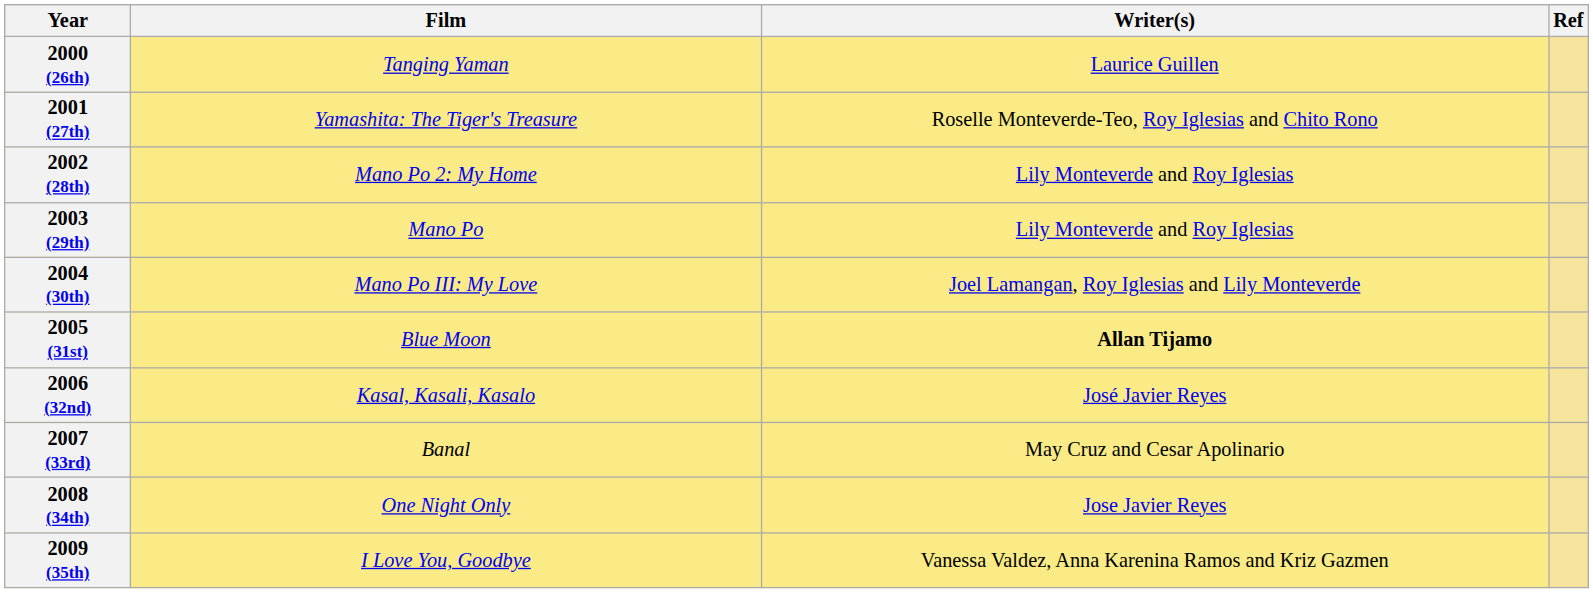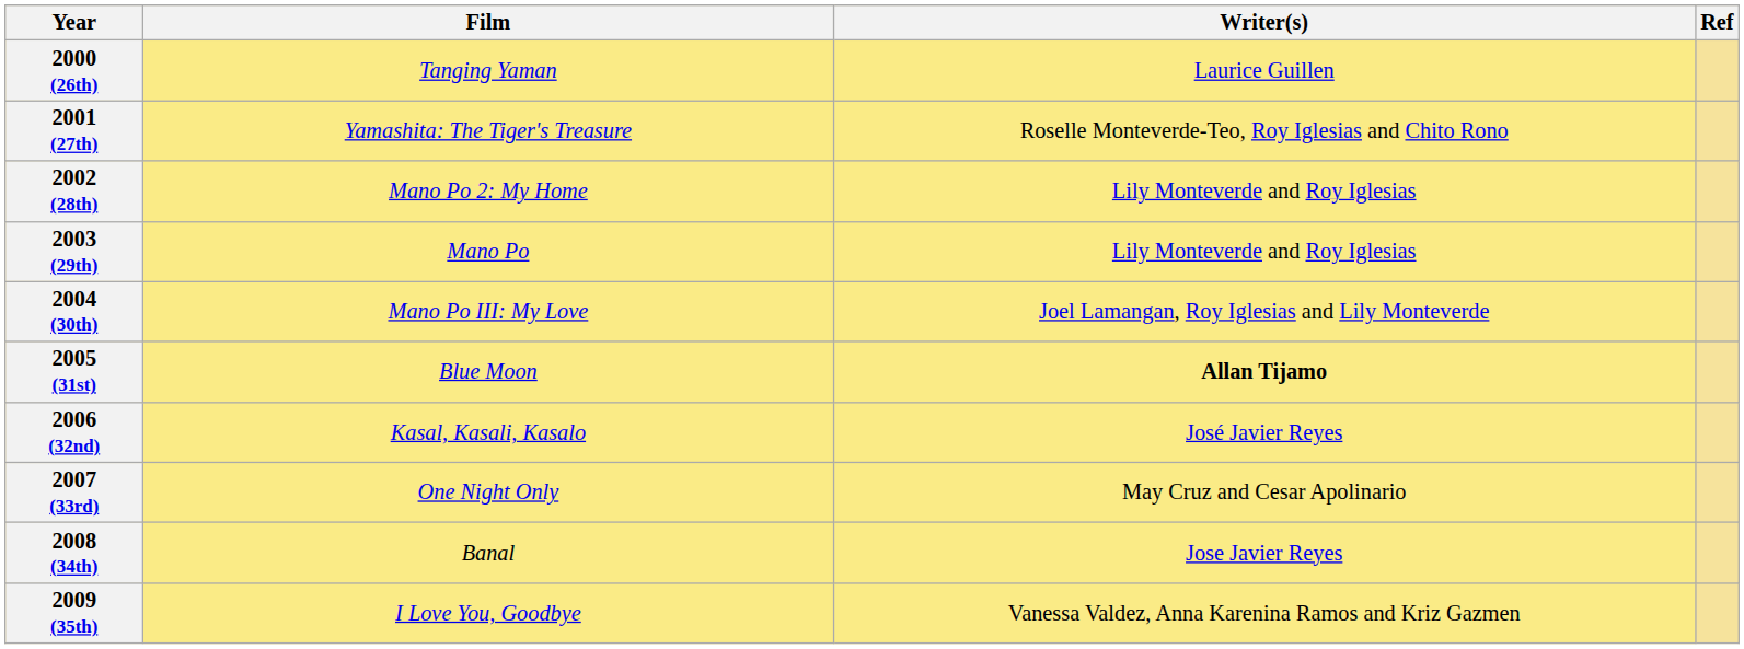2007 (33rd) | Film: Banal -> One Night Only
2008 (34th) | Film: One Night Only -> Banal
